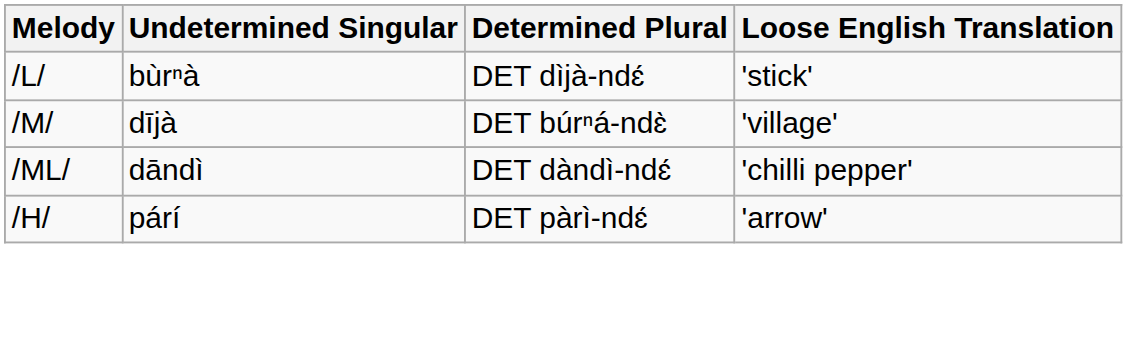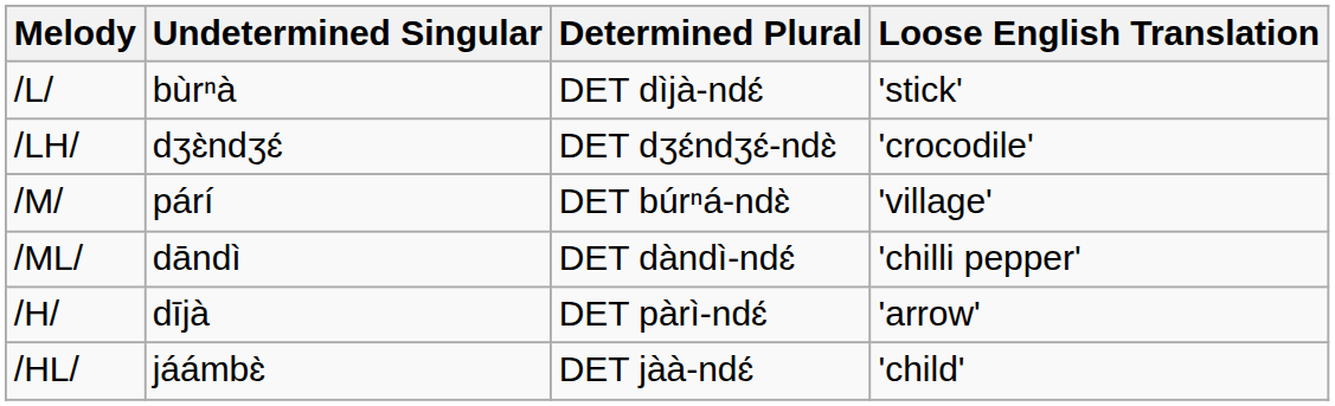+ row: /LH/ | dʒɛ̀ndʒɛ́ | DET dʒɛ́ndʒɛ́-ndɛ̀ | 'crocodile'
/M/ | Undetermined Singular: dījà -> párí
/H/ | Undetermined Singular: párí -> dījà
+ row: /HL/ | jáámbɛ̀ | DET jàà-ndɛ́ | 'child'
